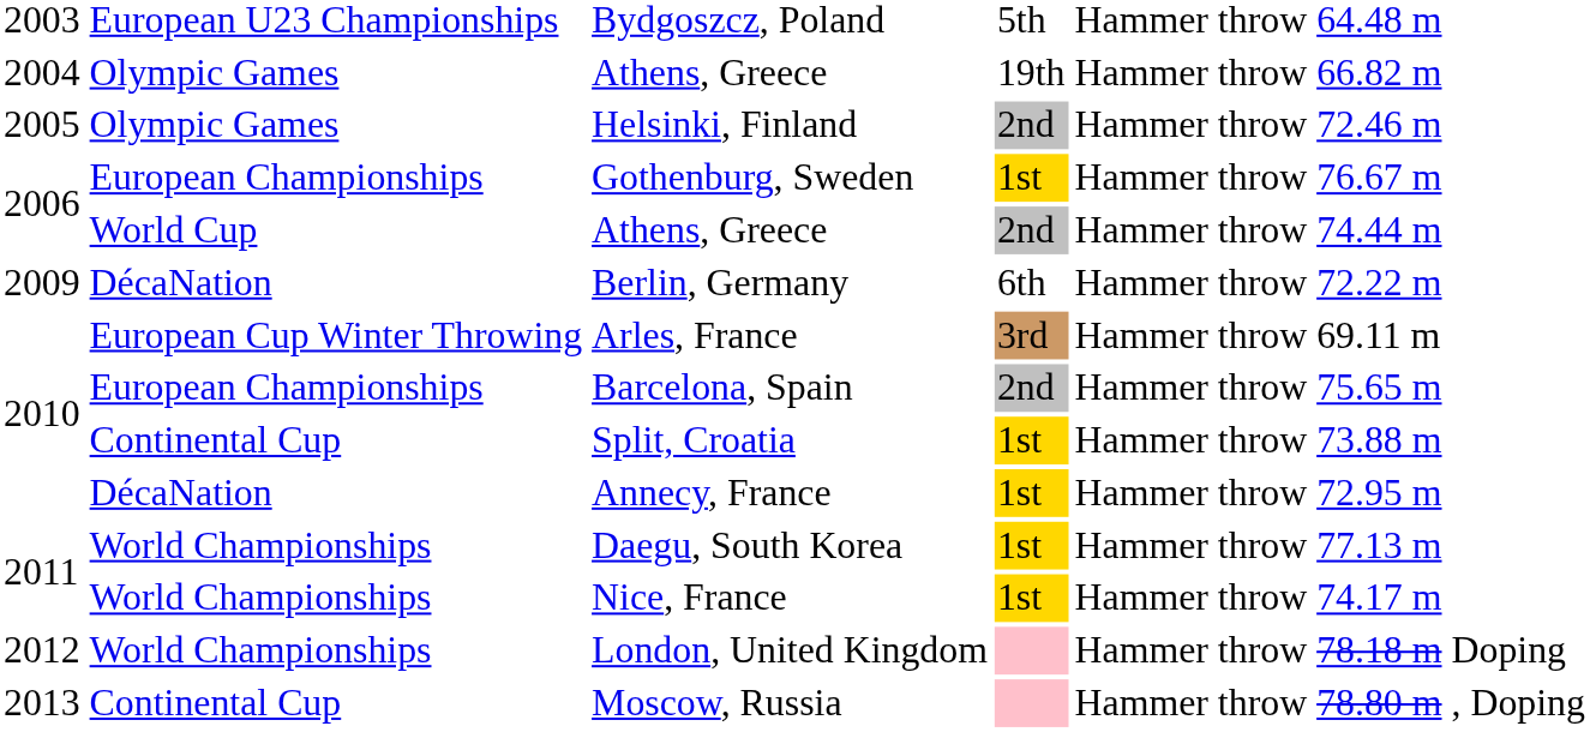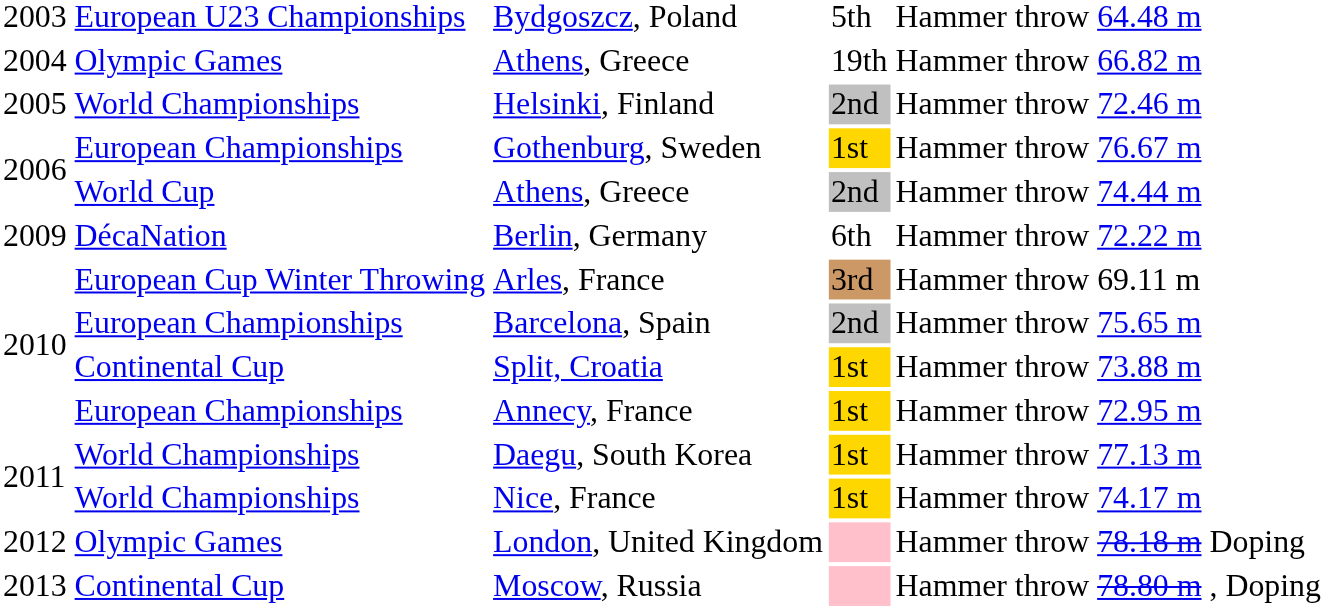Helsinki, Finland | column 2: Olympic Games -> World Championships
Annecy, France | column 2: DécaNation -> European Championships
London, United Kingdom | column 2: World Championships -> Olympic Games
